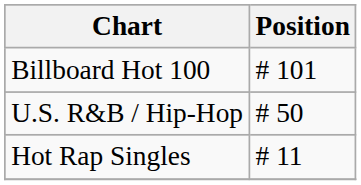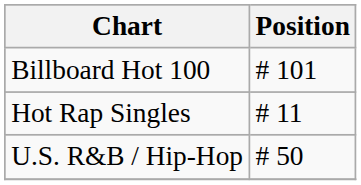rows swapped: U.S. R&B / Hip-Hop <-> Hot Rap Singles
